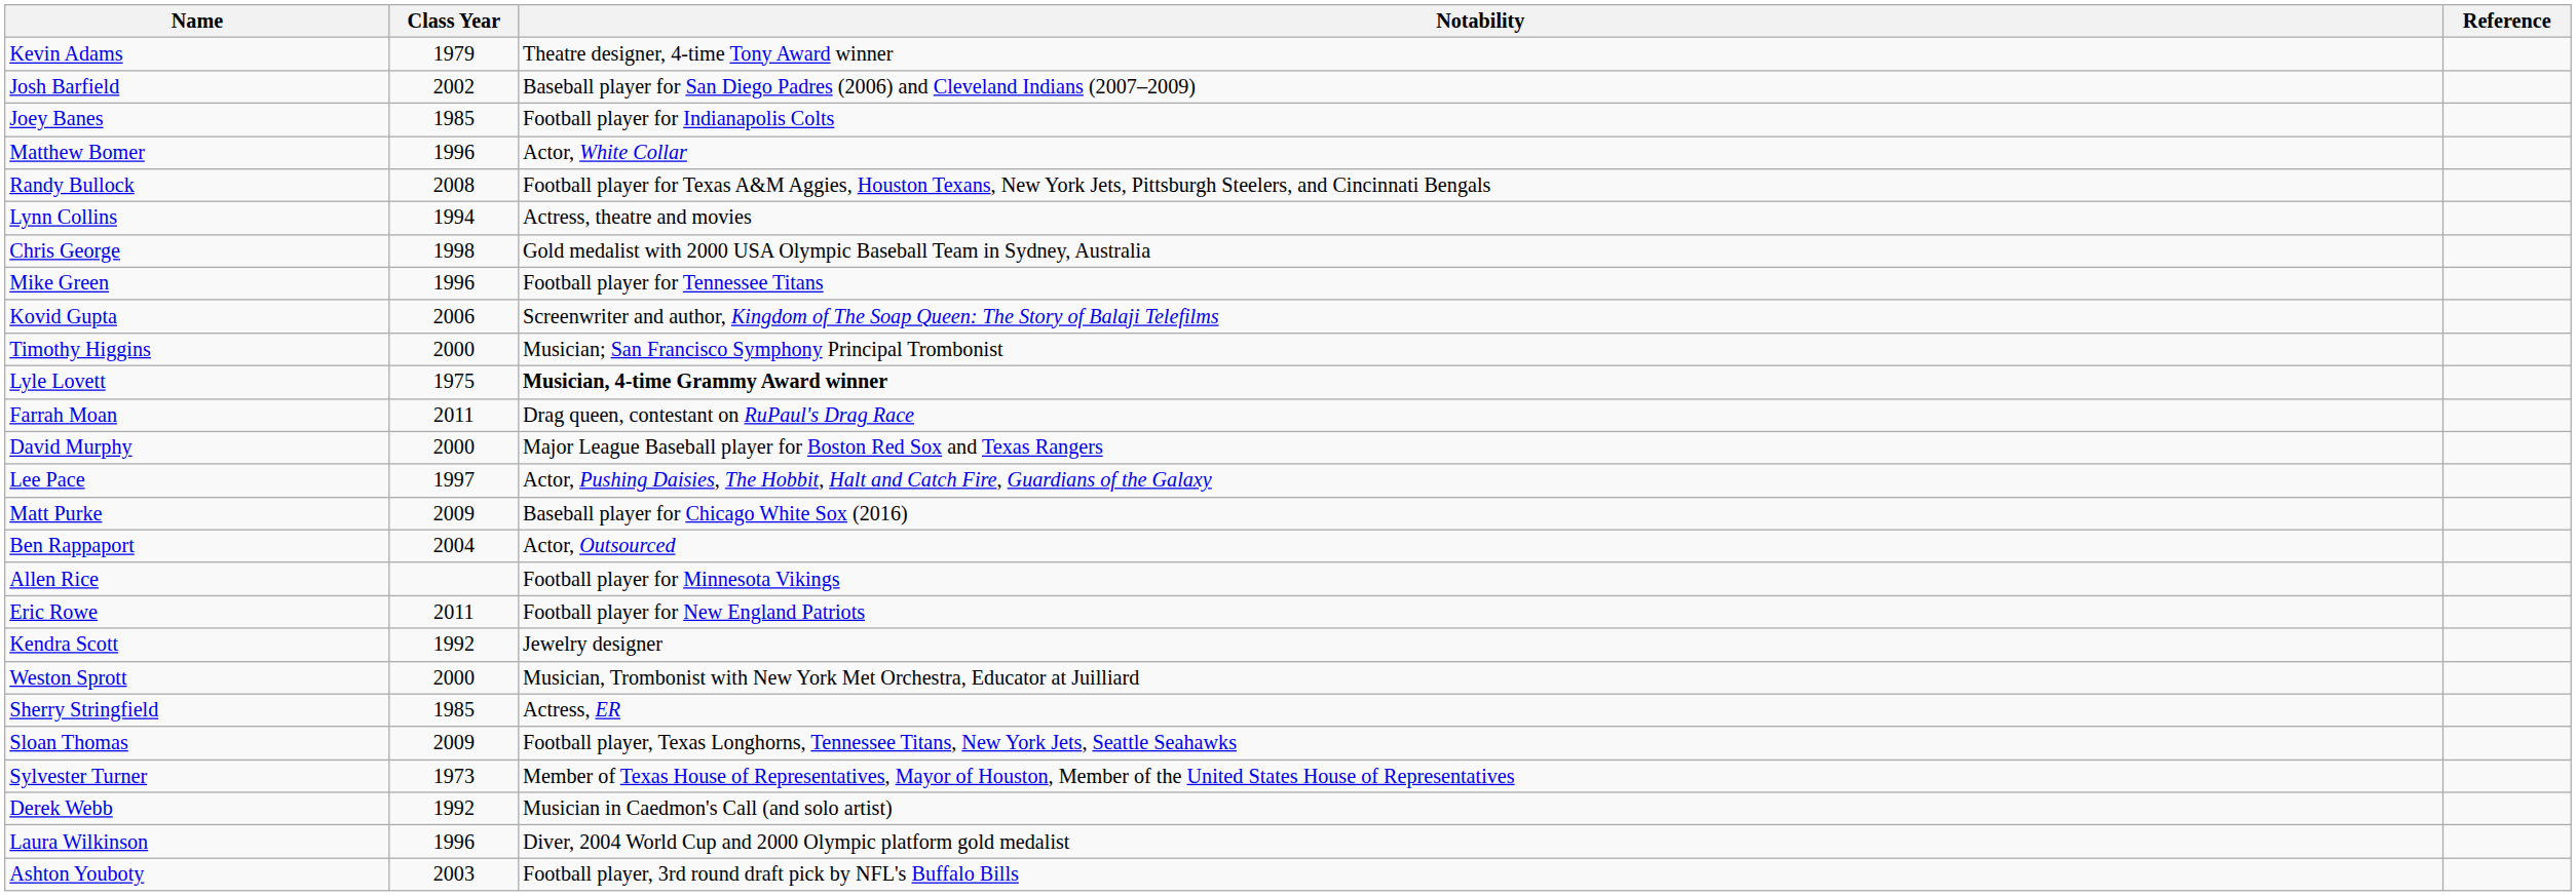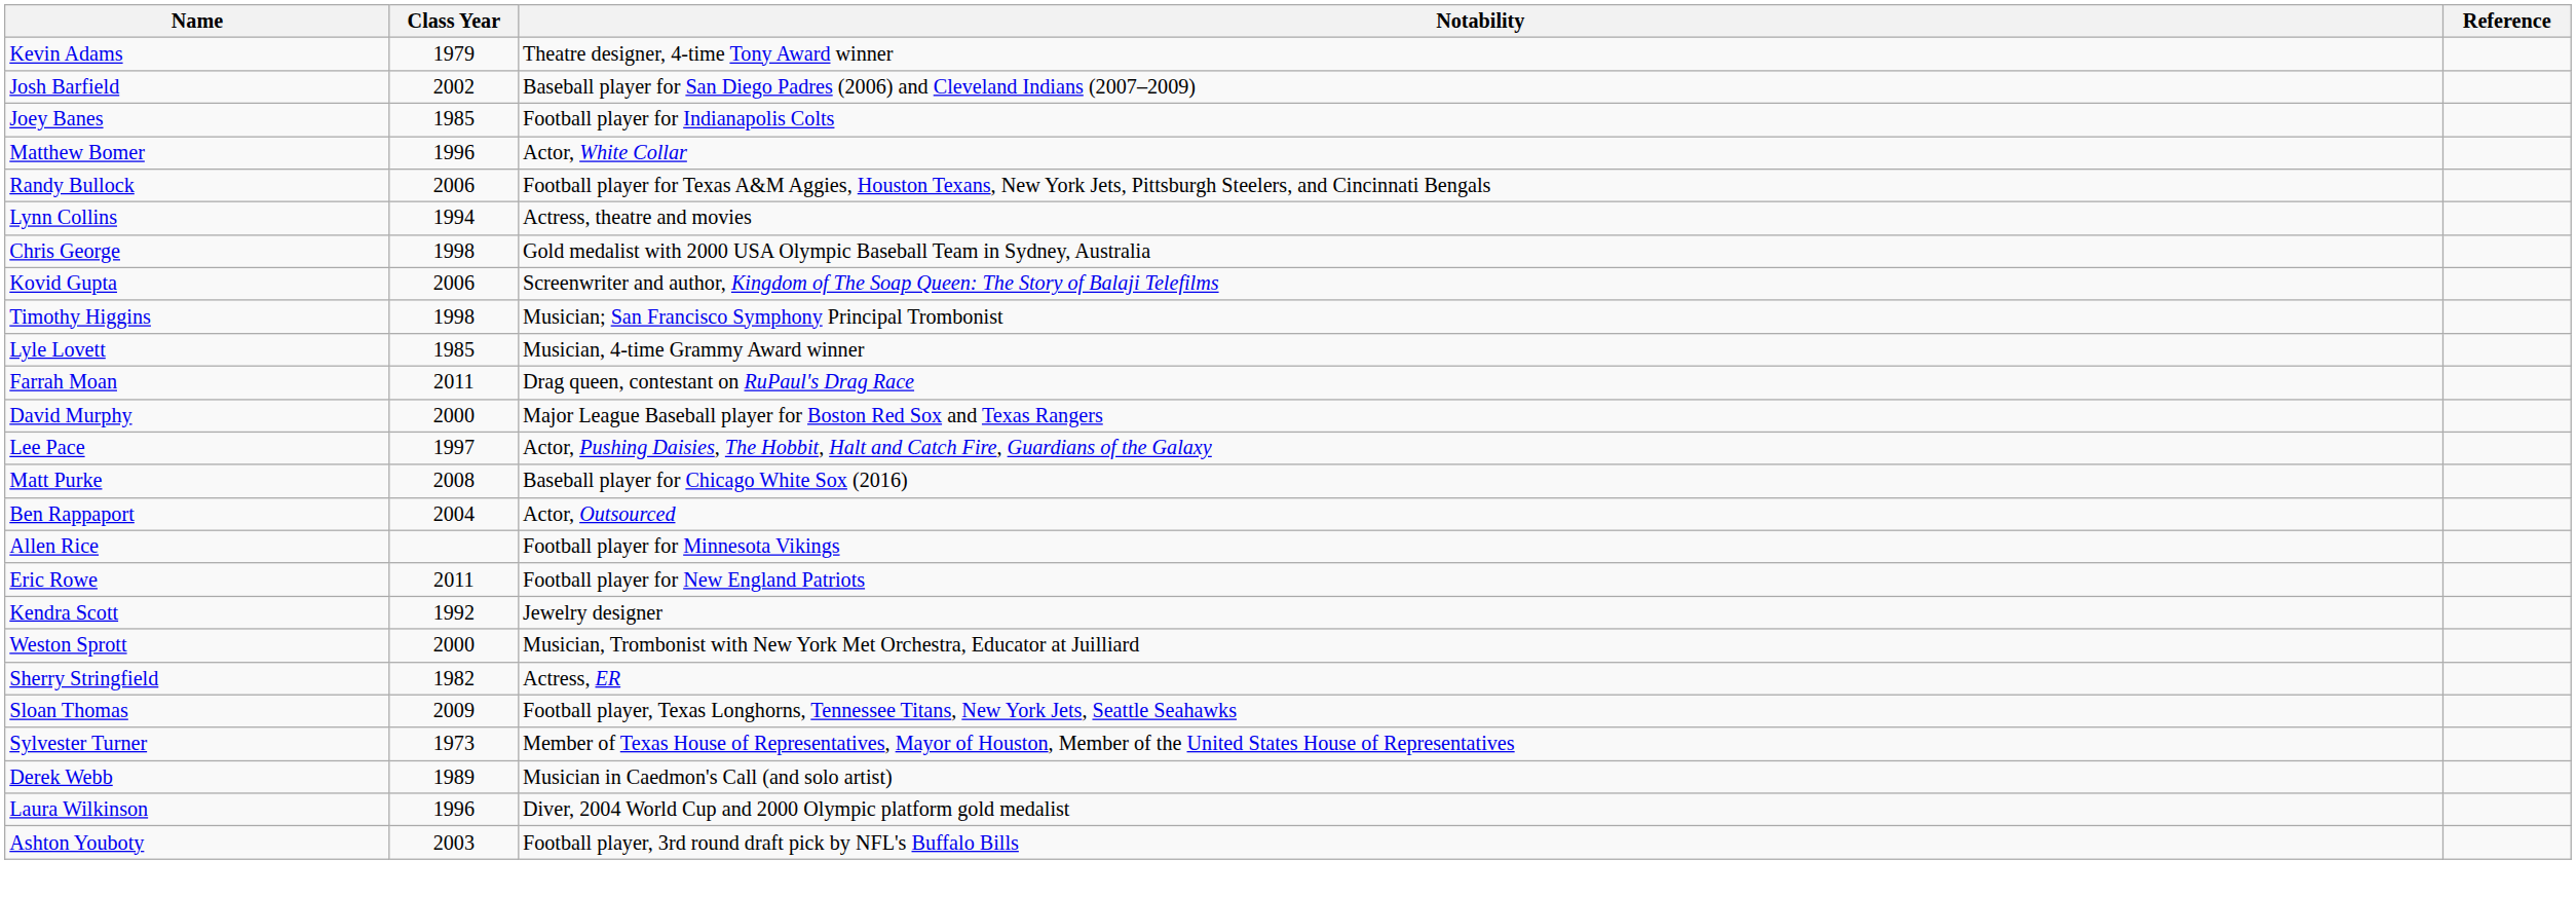Randy Bullock | Class Year: 2008 -> 2006
- row: Mike Green | 1996 | Football player for Tennessee Titans
Timothy Higgins | Class Year: 2000 -> 1998
Lyle Lovett | Class Year: 1975 -> 1985
Lyle Lovett | Notability: bold -> normal
Matt Purke | Class Year: 2009 -> 2008
Sherry Stringfield | Class Year: 1985 -> 1982
Derek Webb | Class Year: 1992 -> 1989
